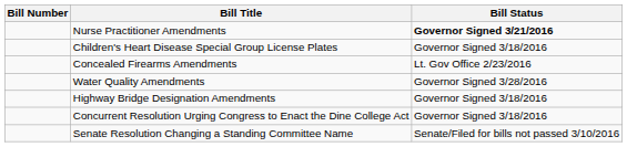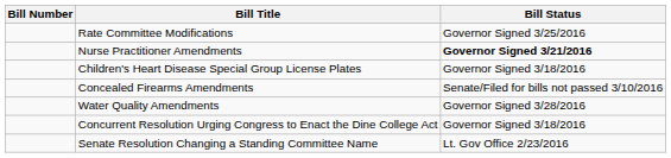+ row: Rate Committee Modifications | Governor Signed 3/25/2016
Concealed Firearms Amendments | Bill Status: Lt. Gov Office 2/23/2016 -> Senate/Filed for bills not passed 3/10/2016
- row: Highway Bridge Designation Amendments | Governor Signed 3/18/2016
Senate Resolution Changing a Standing Committee Name | Bill Status: Senate/Filed for bills not passed 3/10/2016 -> Lt. Gov Office 2/23/2016
